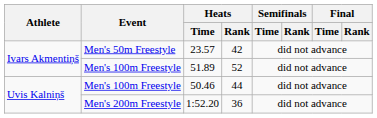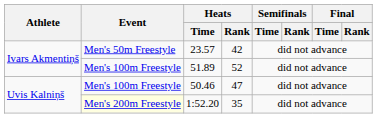50.46 | Heats / Rank: 44 -> 47
1:52.20 | Event: no background -> lightyellow background
1:52.20 | Heats / Rank: 36 -> 35
